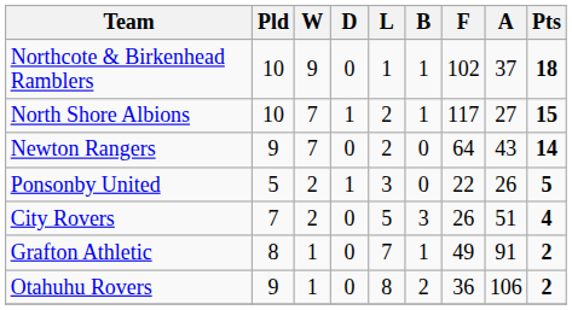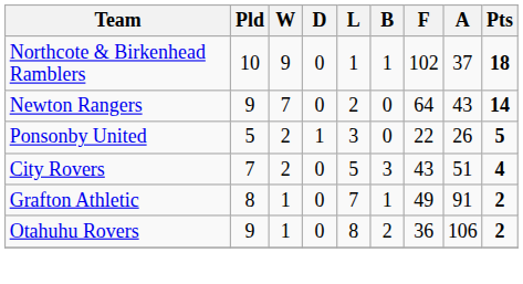- row: North Shore Albions | 10 | 7 | 1 | 2 | 1 | 117 | 27 | 15
City Rovers | F: 26 -> 43
